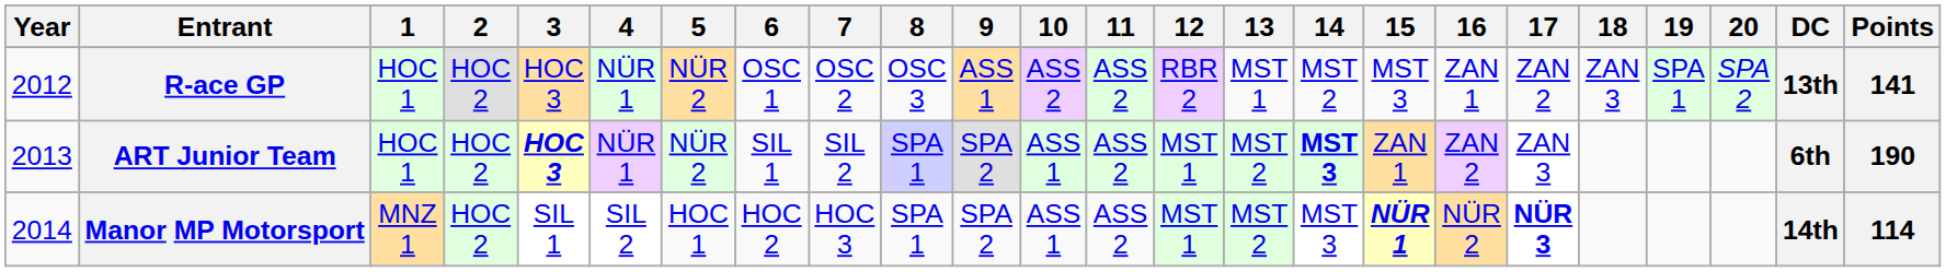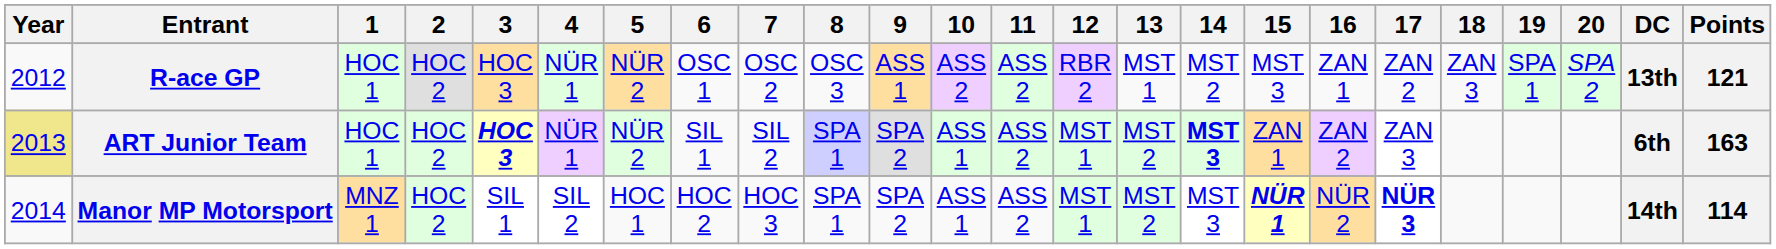R-ace GP | Points: 141 -> 121
ART Junior Team | Year: no background -> khaki background
ART Junior Team | Points: 190 -> 163
